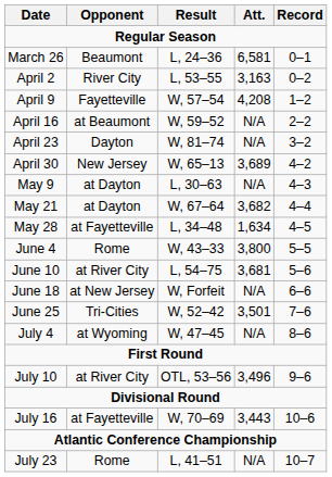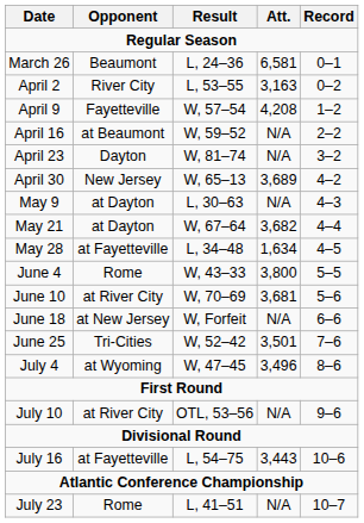June 10 | Result: L, 54–75 -> W, 70–69
July 4 | Att.: N/A -> 3,496
July 10 | Att.: 3,496 -> N/A
July 16 | Result: W, 70–69 -> L, 54–75
